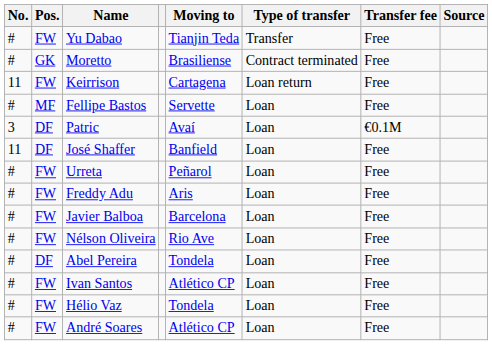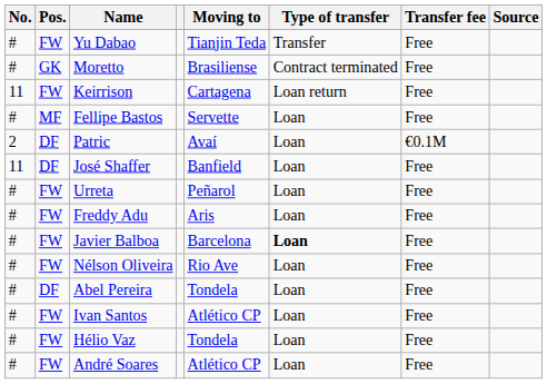Patric | No.: 3 -> 2
Javier Balboa | Type of transfer: normal -> bold
